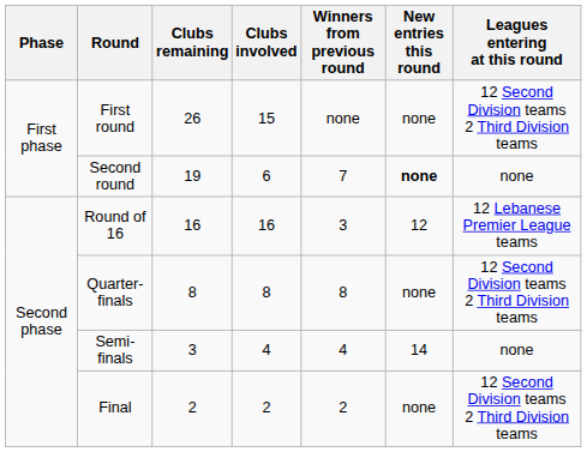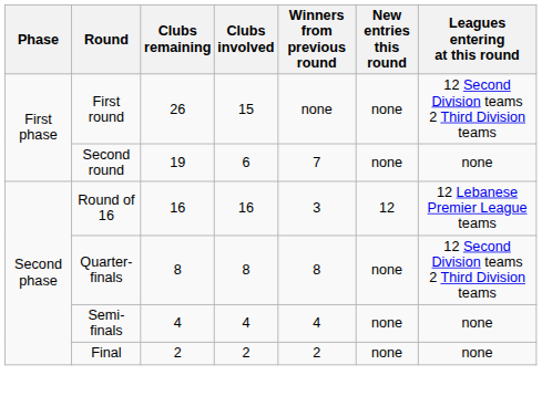Second round | New entries this round: bold -> normal
Semi-finals | Clubs remaining: 3 -> 4
Semi-finals | New entries this round: 14 -> none
Final | Leagues entering at this round: 12 Second Division teams 2 Third Division teams -> none
